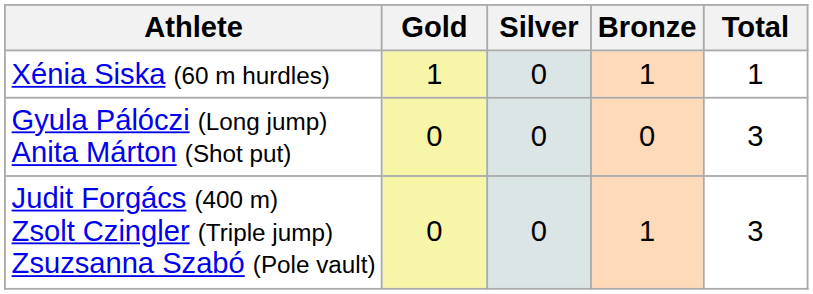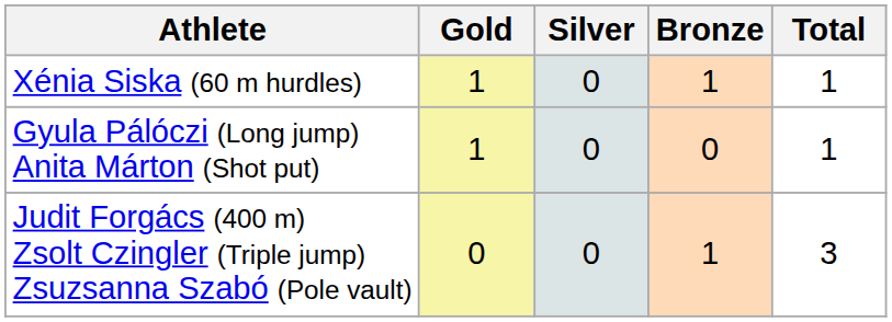Gyula Pálóczi (Long jump) Anita Márton (Shot put) | Gold: 0 -> 1
Gyula Pálóczi (Long jump) Anita Márton (Shot put) | Total: 3 -> 1
